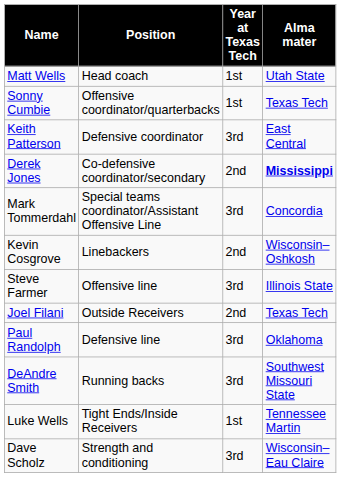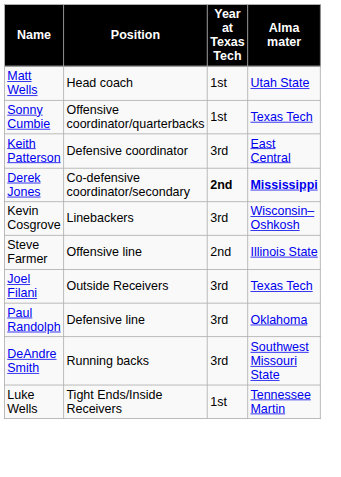Derek Jones | Year at Texas Tech: normal -> bold
- row: Mark Tommerdahl | Special teams coordinator/Assistant Offensive Line | 3rd | Concordia
Kevin Cosgrove | Year at Texas Tech: 2nd -> 3rd
Steve Farmer | Year at Texas Tech: 3rd -> 2nd
Joel Filani | Year at Texas Tech: 2nd -> 3rd
- row: Dave Scholz | Strength and conditioning | 3rd | Wisconsin–Eau Claire
